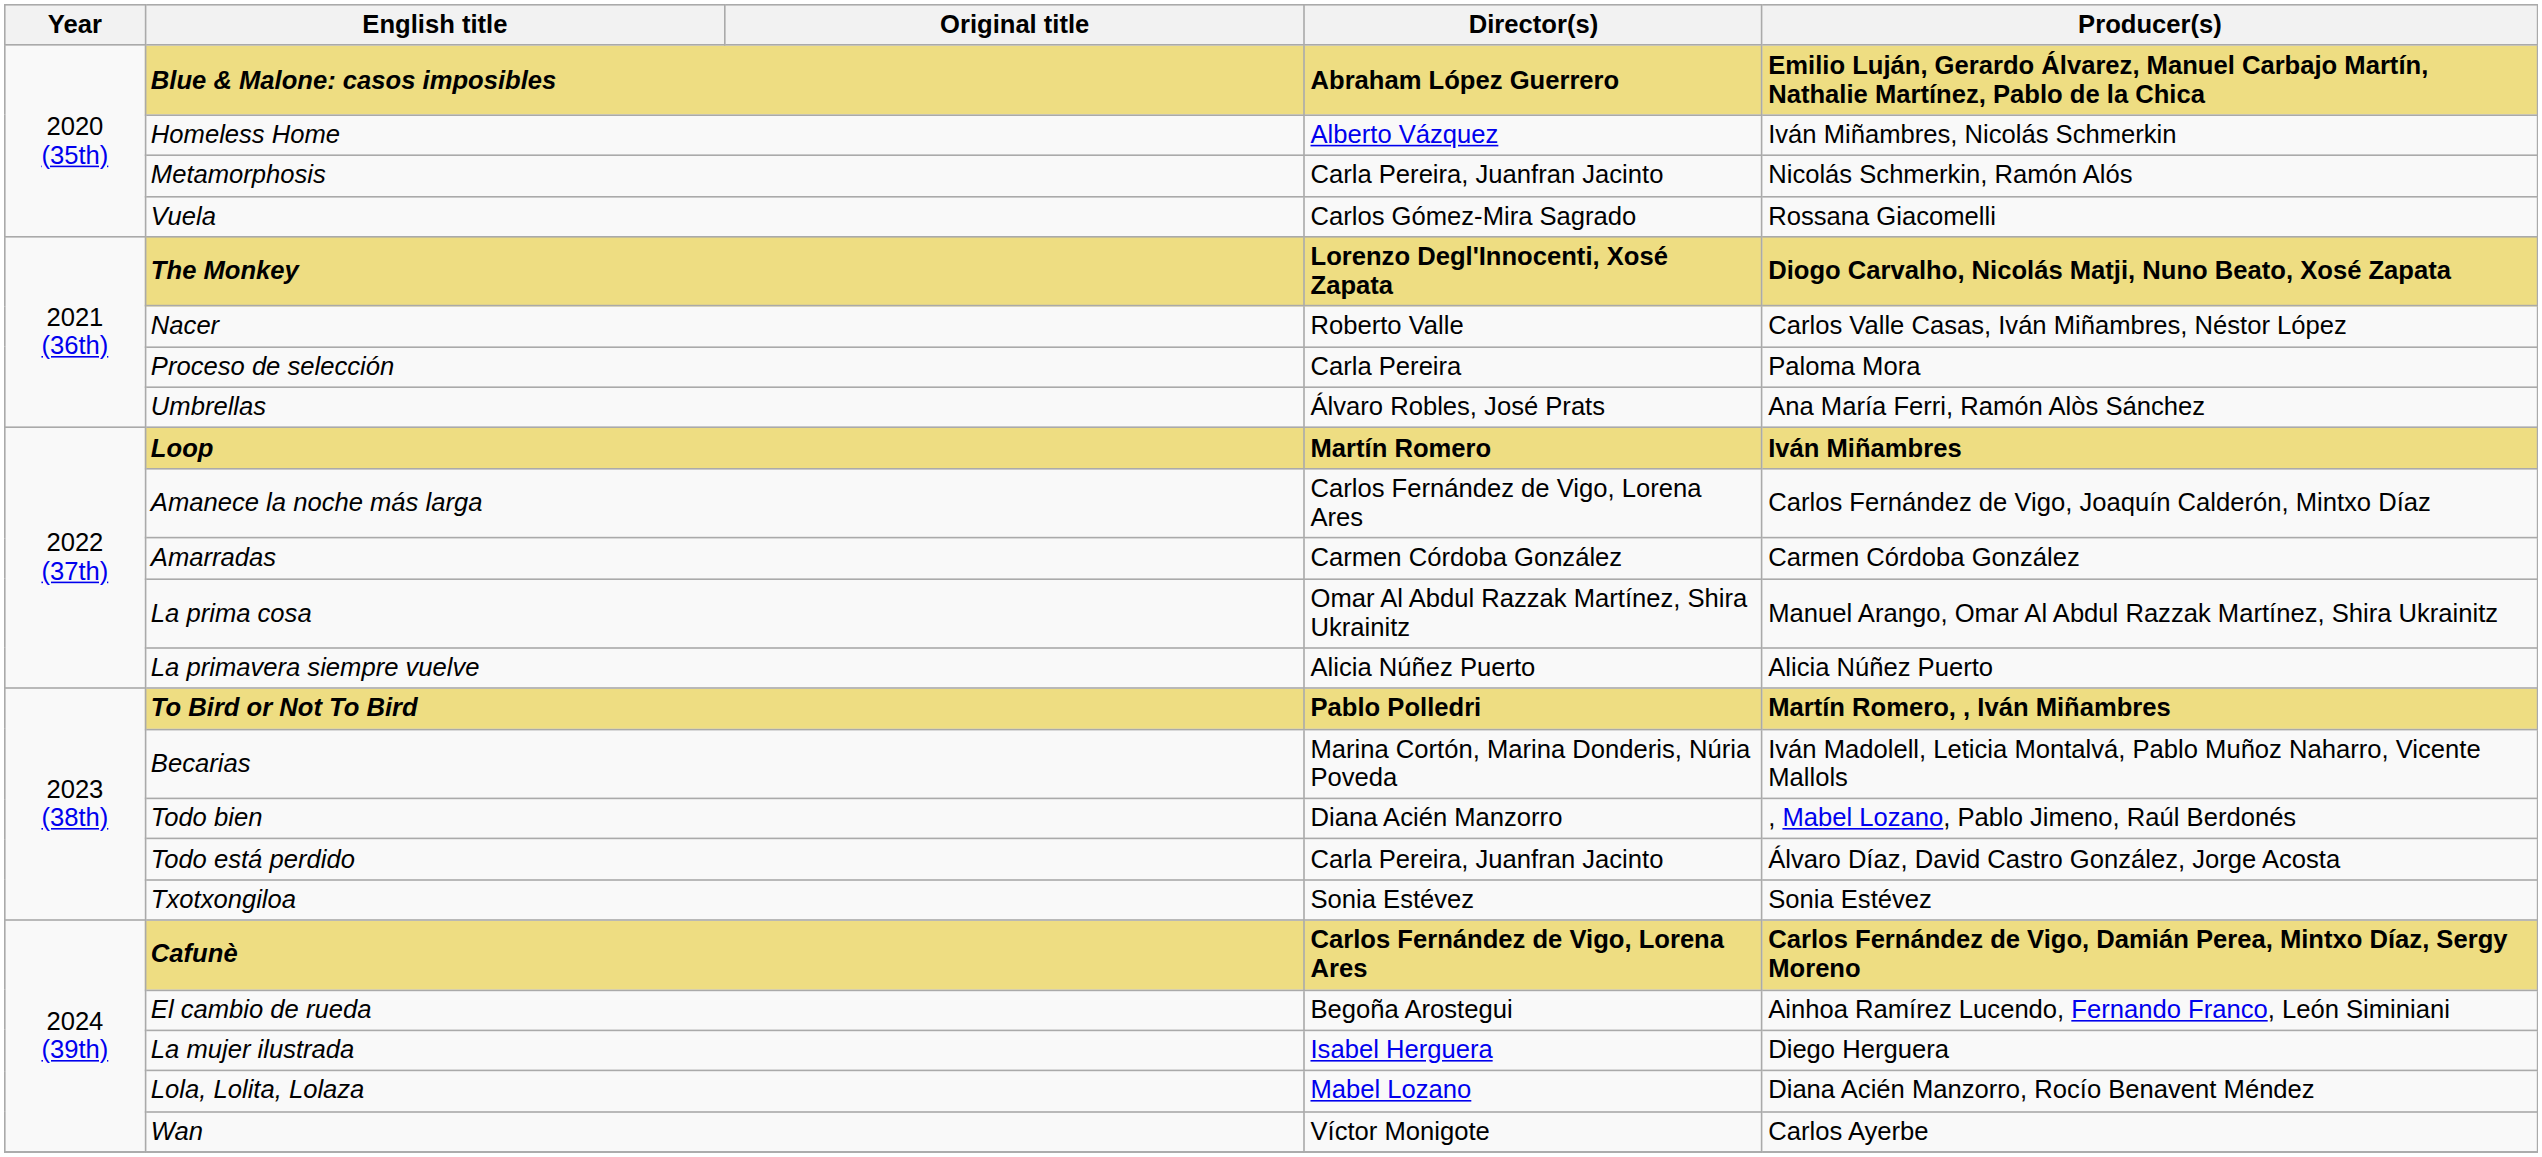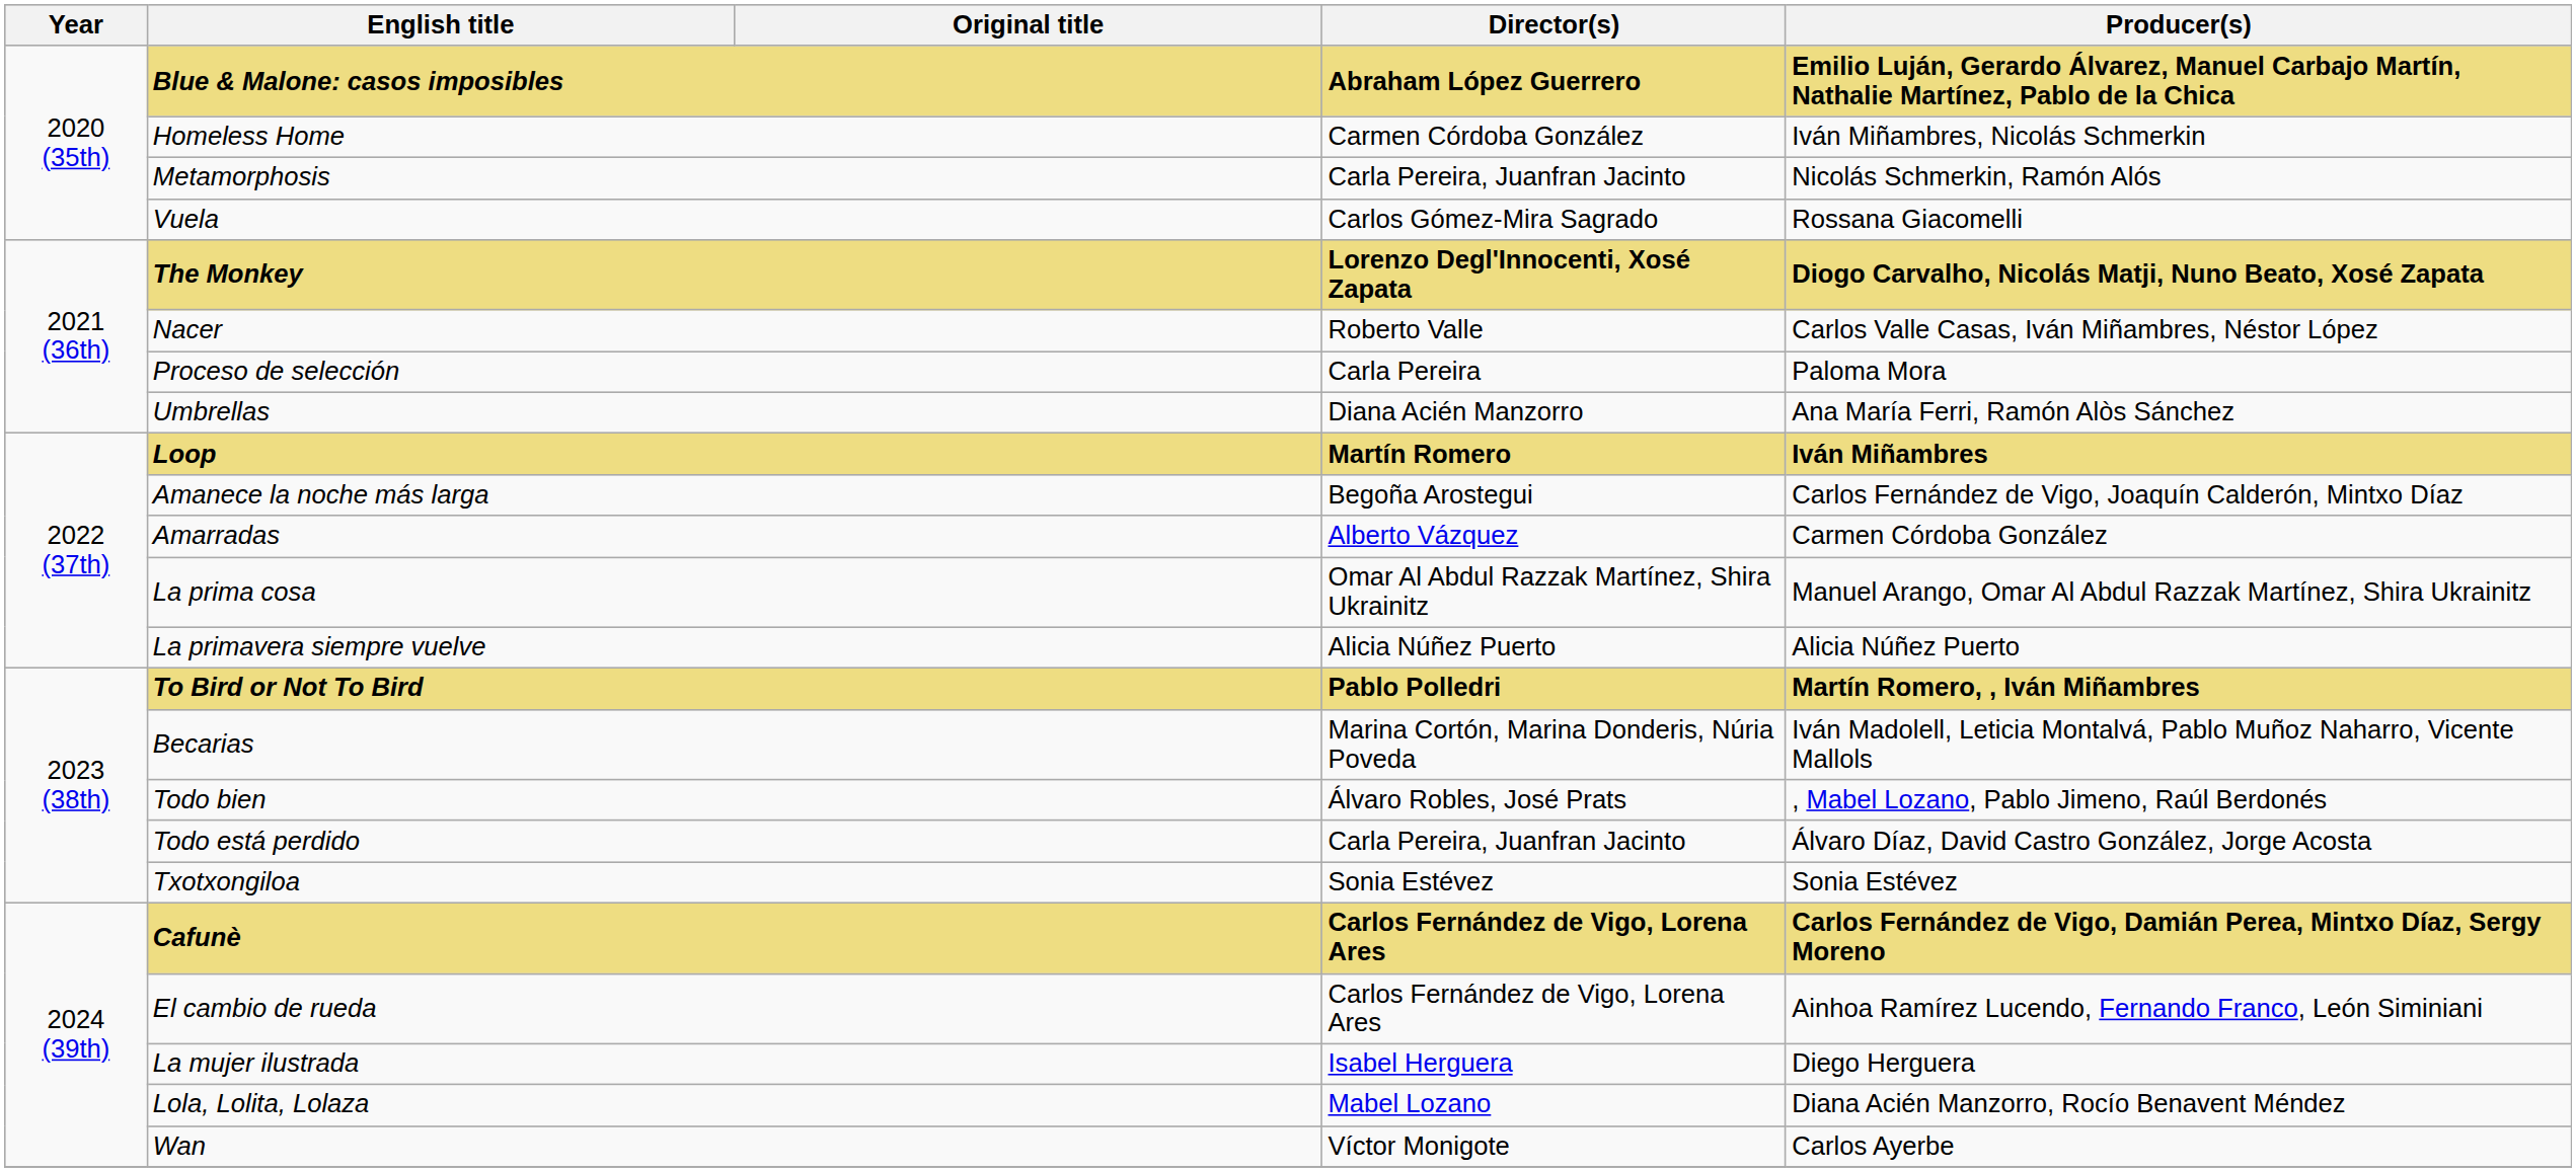Homeless Home | Director(s): Alberto Vázquez -> Carmen Córdoba González
Umbrellas | Director(s): Álvaro Robles, José Prats -> Diana Acién Manzorro
Amanece la noche más larga | Director(s): Carlos Fernández de Vigo, Lorena Ares -> Begoña Arostegui
Amarradas | Director(s): Carmen Córdoba González -> Alberto Vázquez
Todo bien | Director(s): Diana Acién Manzorro -> Álvaro Robles, José Prats
El cambio de rueda | Director(s): Begoña Arostegui -> Carlos Fernández de Vigo, Lorena Ares
